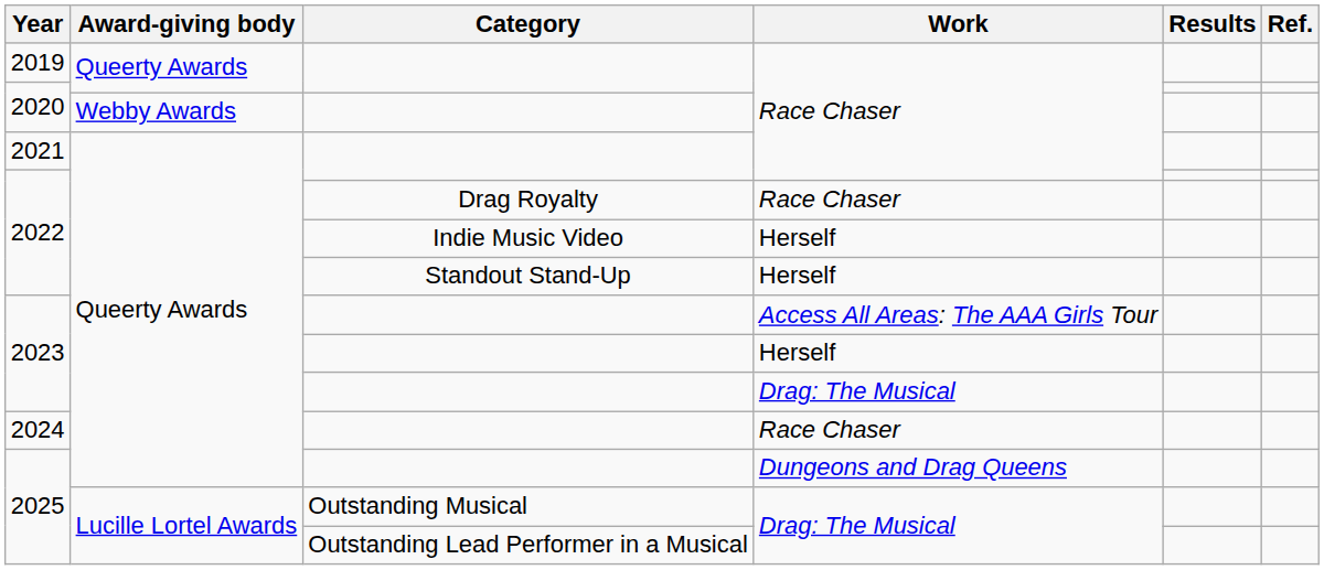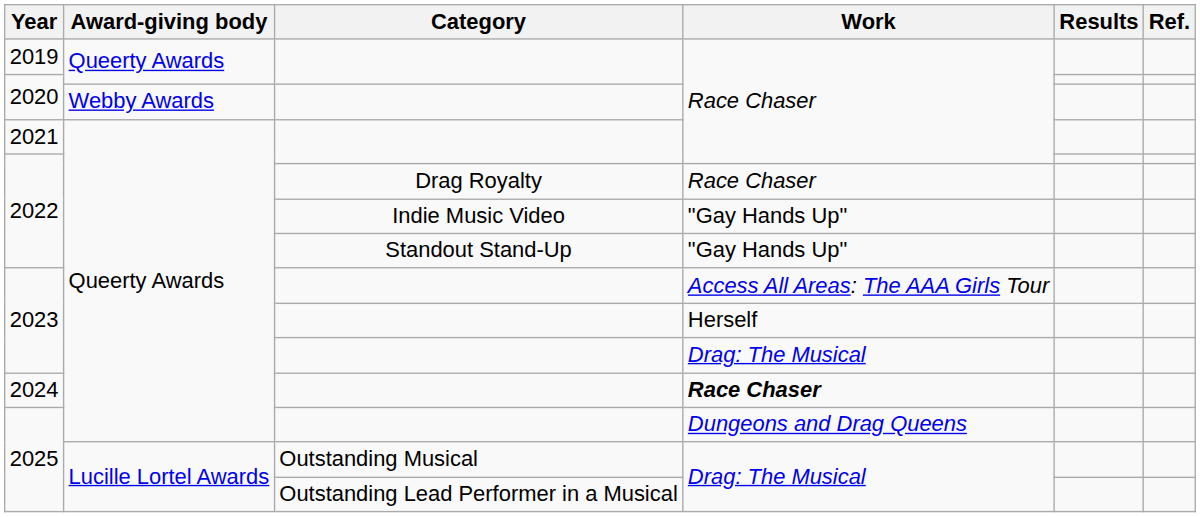2022 / Indie Music Video | Work: Herself -> "Gay Hands Up"
2022 / Standout Stand-Up | Work: Herself -> "Gay Hands Up"
2024 | Work: normal -> bold
